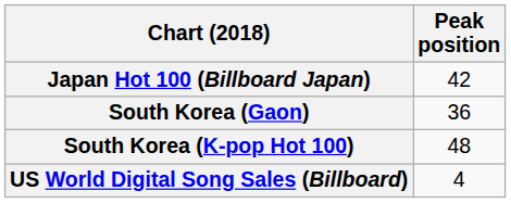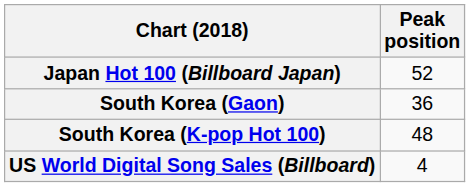Japan Hot 100 (Billboard Japan) | Peak position: 42 -> 52
